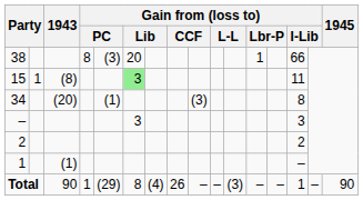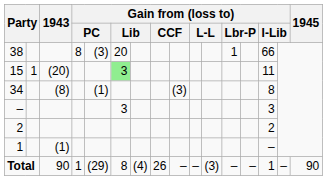15 | 1943: (8) -> (20)
34 | 1943: (20) -> (8)
